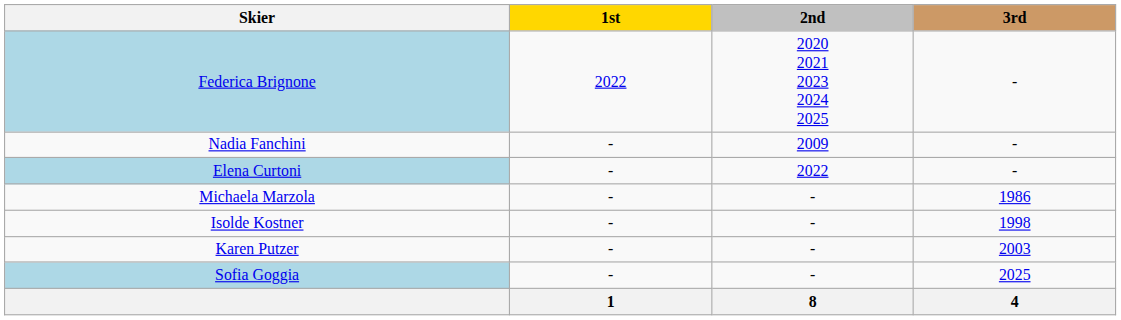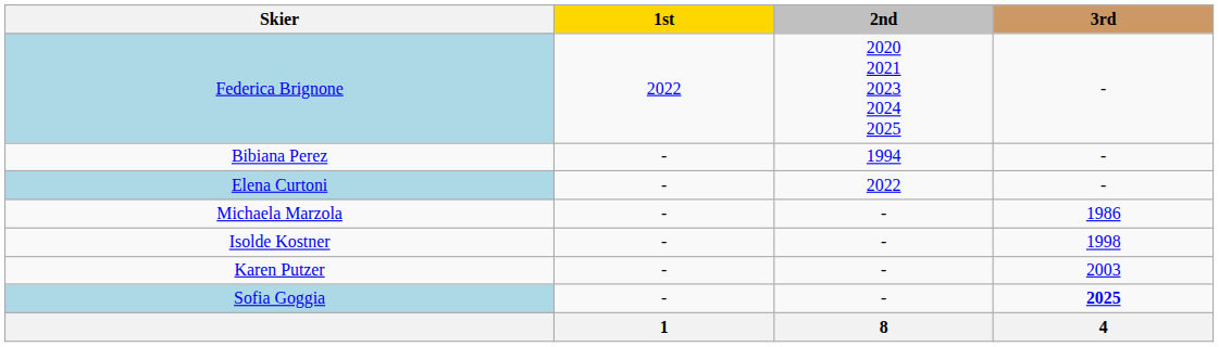+ row: Bibiana Perez | - | 1994 | -
- row: Nadia Fanchini | - | 2009 | -
Sofia Goggia | 3rd: normal -> bold
